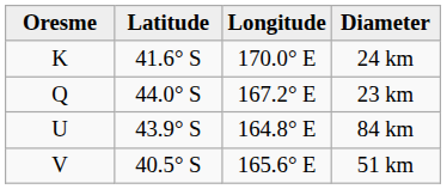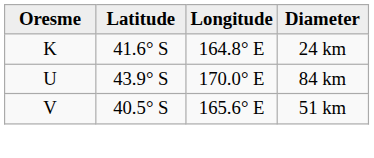24 km | Longitude: 170.0° E -> 164.8° E
- row: Q | 44.0° S | 167.2° E | 23 km
84 km | Longitude: 164.8° E -> 170.0° E
